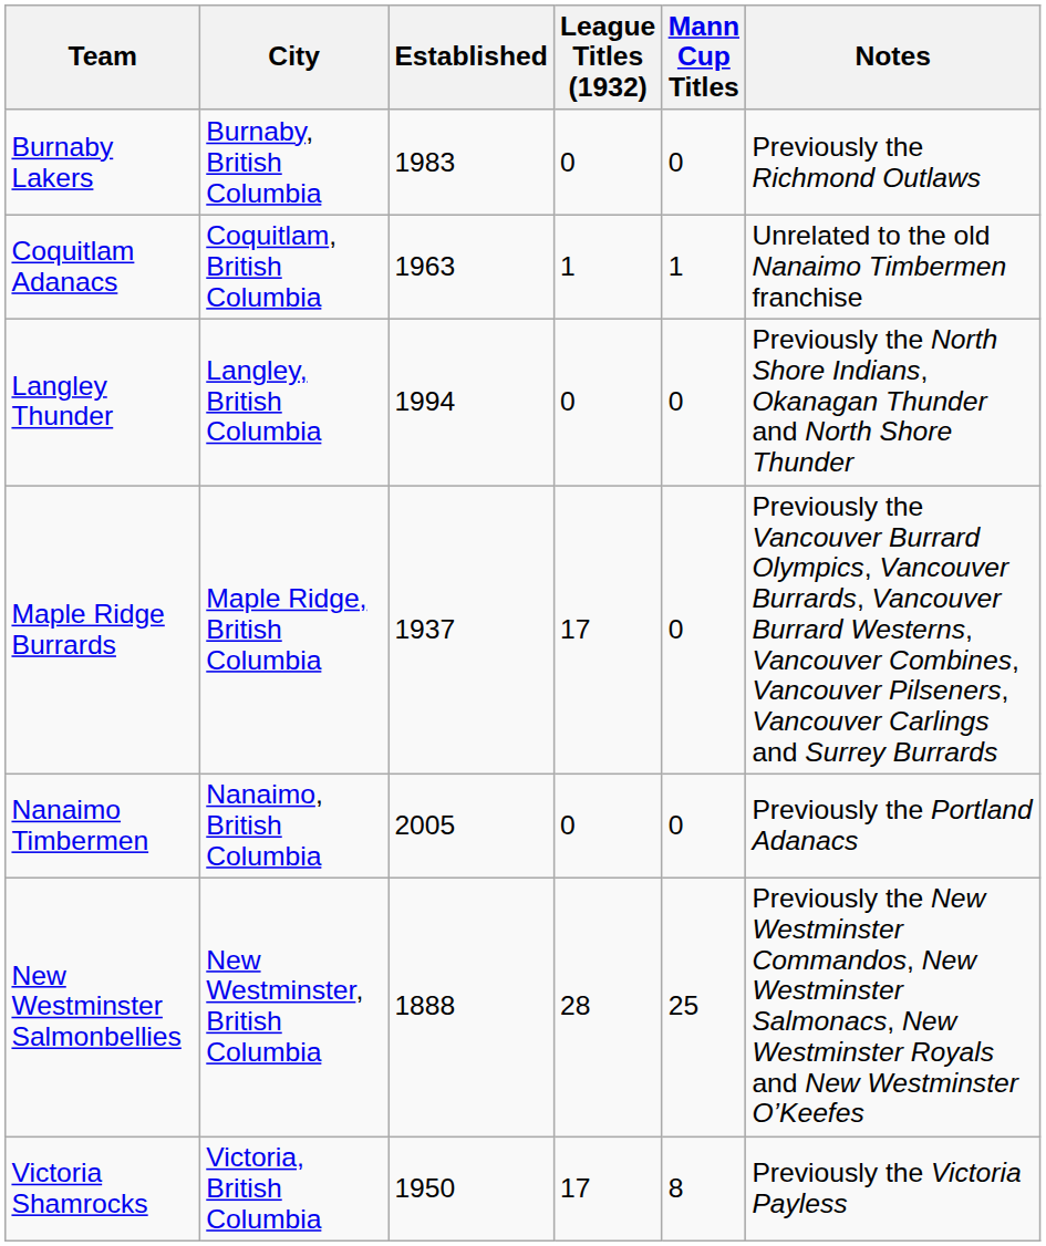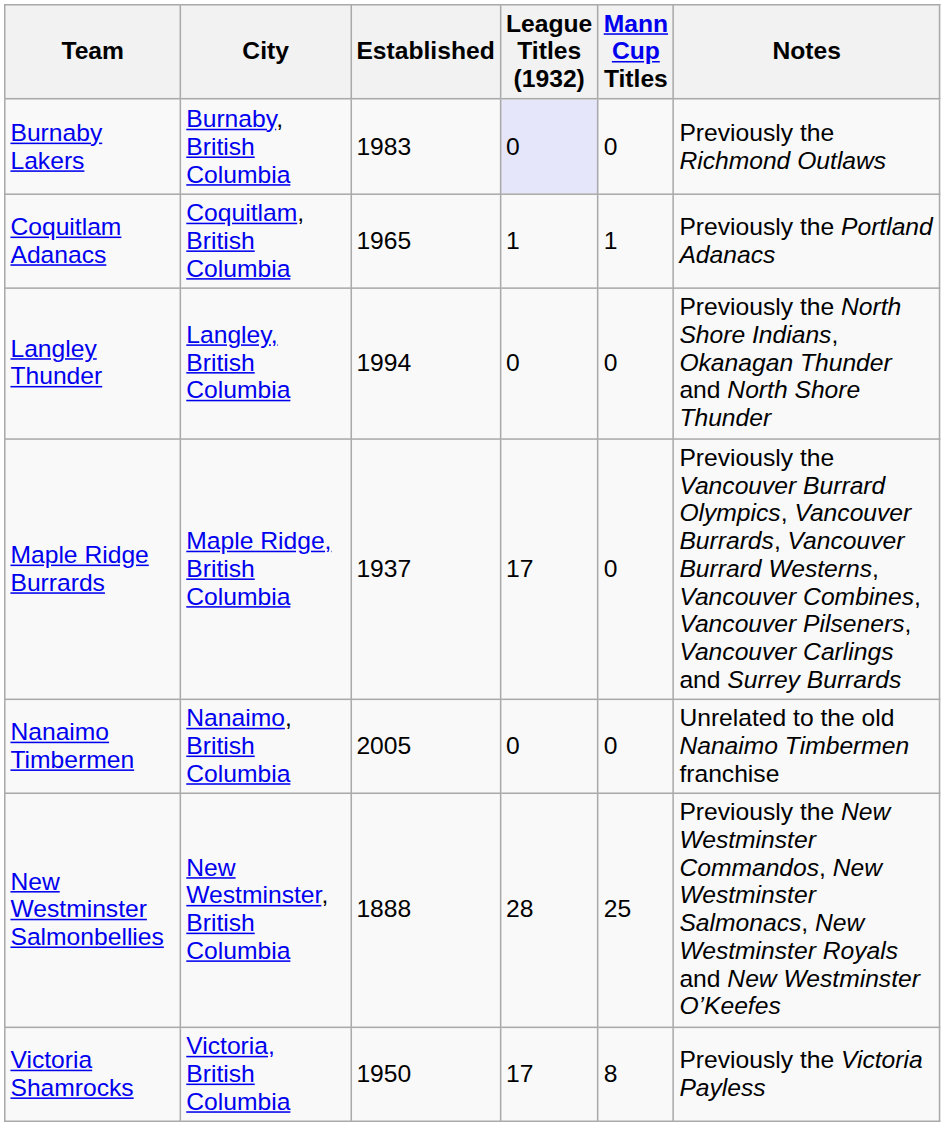Burnaby Lakers | League Titles (1932): no background -> lavender background
Coquitlam Adanacs | Established: 1963 -> 1965
Coquitlam Adanacs | Notes: Unrelated to the old Nanaimo Timbermen franchise -> Previously the Portland Adanacs
Nanaimo Timbermen | Notes: Previously the Portland Adanacs -> Unrelated to the old Nanaimo Timbermen franchise
